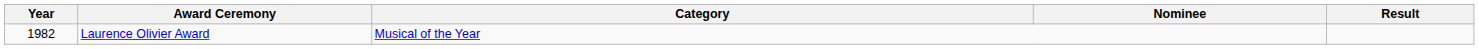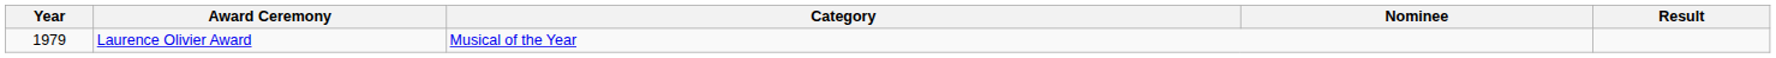Laurence Olivier Award | Year: 1982 -> 1979
